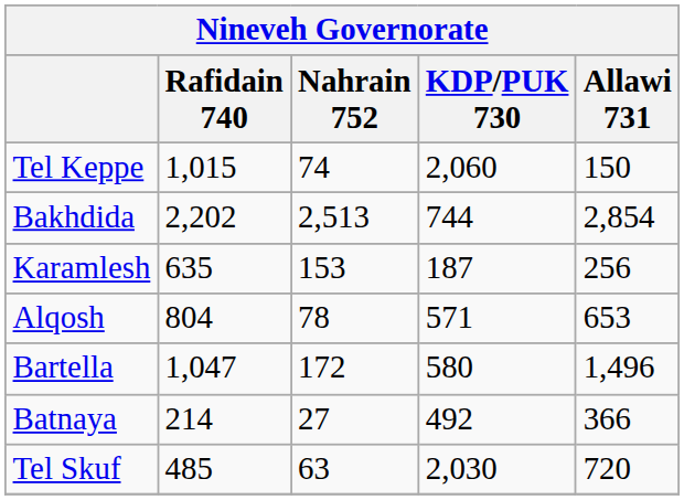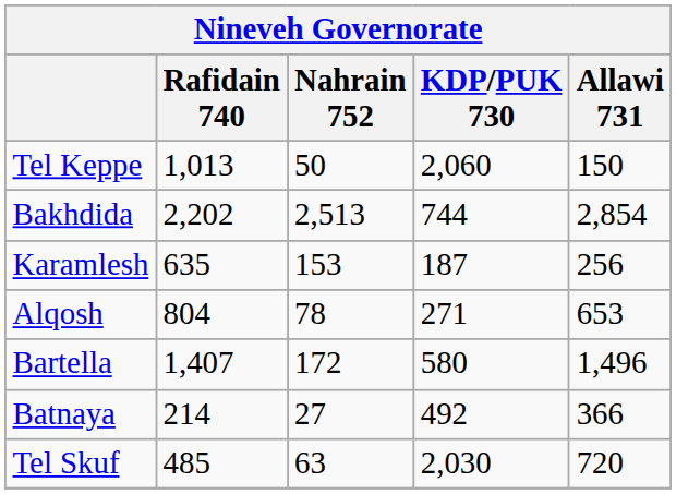Tel Keppe | Rafidain 740: 1,015 -> 1,013
Tel Keppe | Nahrain 752: 74 -> 50
Alqosh | KDP/PUK 730: 571 -> 271
Bartella | Rafidain 740: 1,047 -> 1,407
